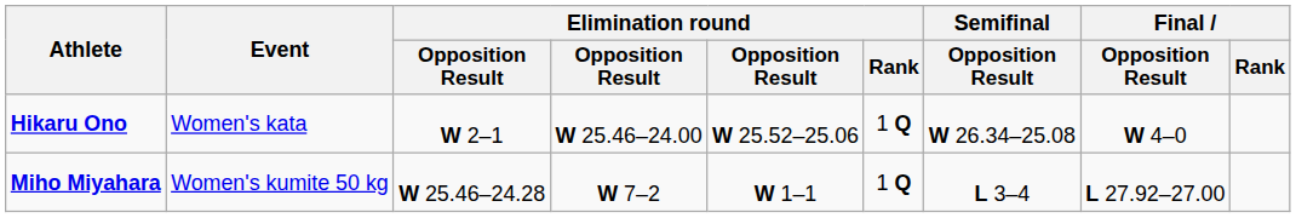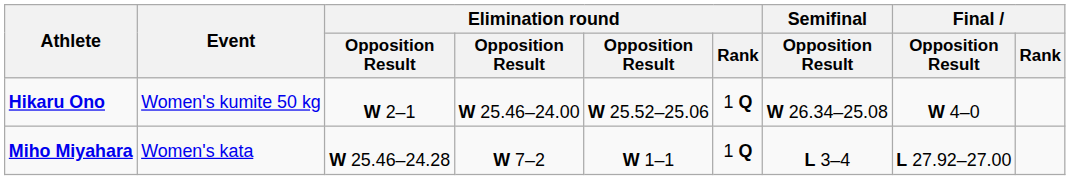Hikaru Ono | Event: Women's kata -> Women's kumite 50 kg
Miho Miyahara | Event: Women's kumite 50 kg -> Women's kata
